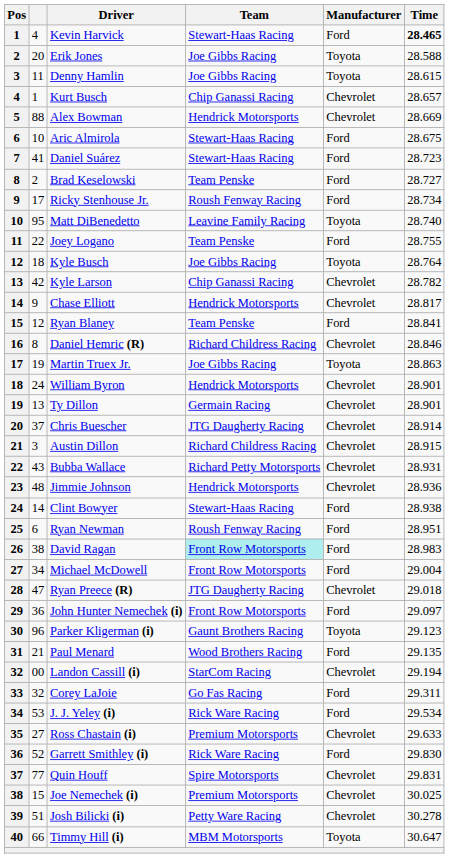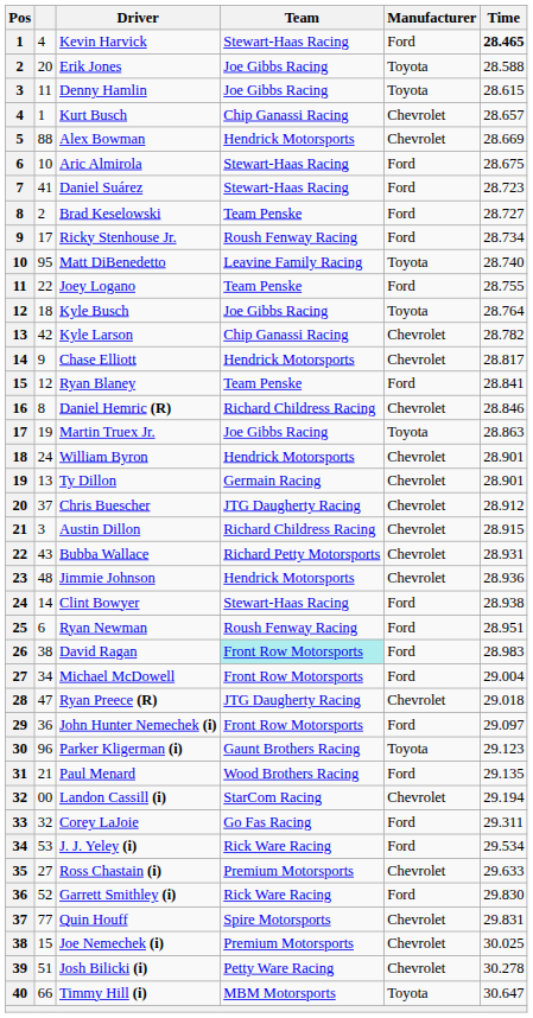Chris Buescher | Time: 28.914 -> 28.912
